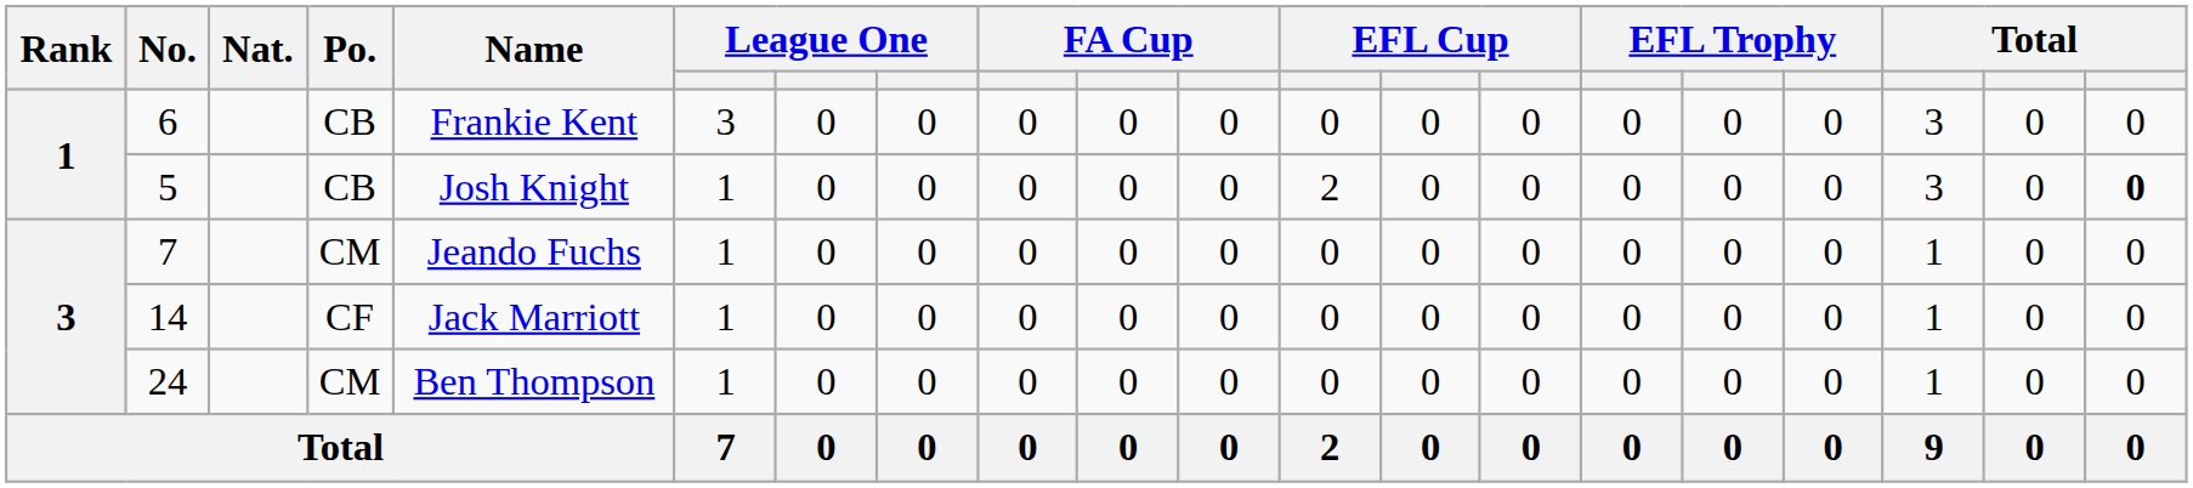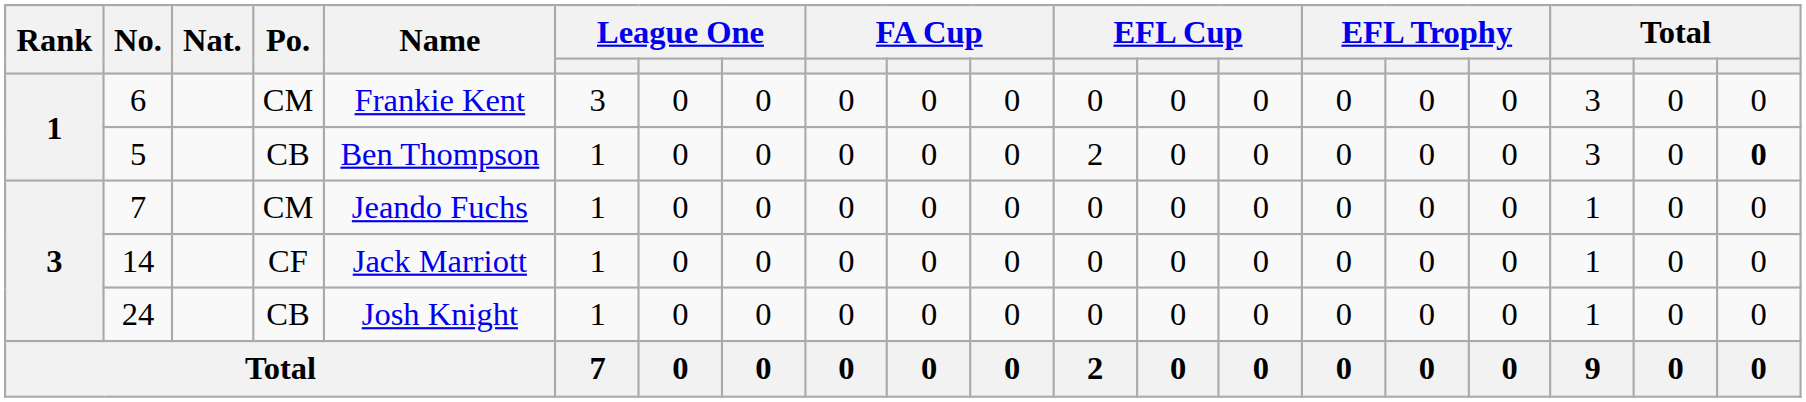6 | Po.: CB -> CM
5 | Name: Josh Knight -> Ben Thompson
24 | Po.: CM -> CB
24 | Name: Ben Thompson -> Josh Knight
